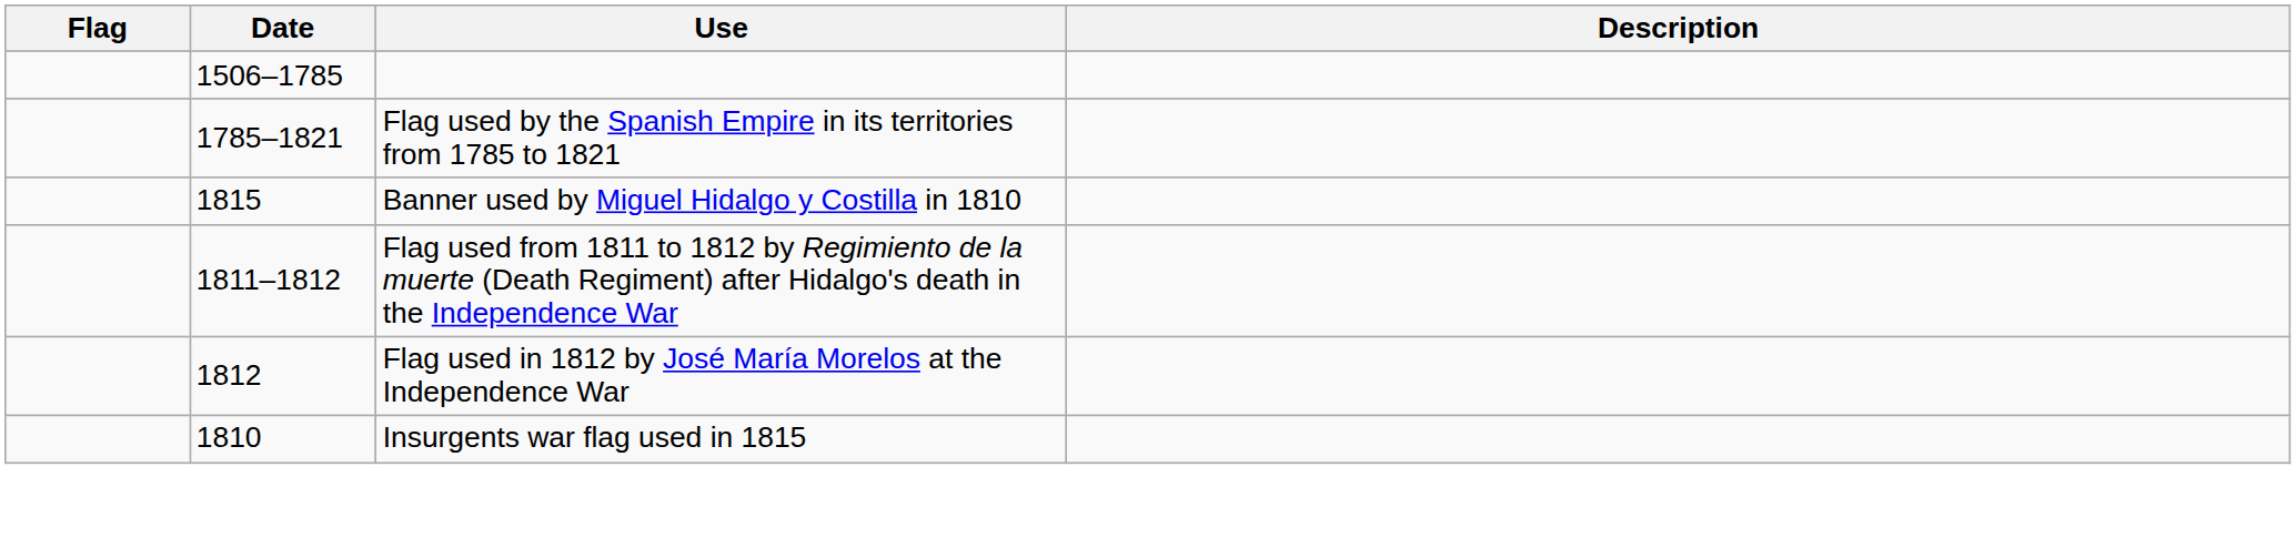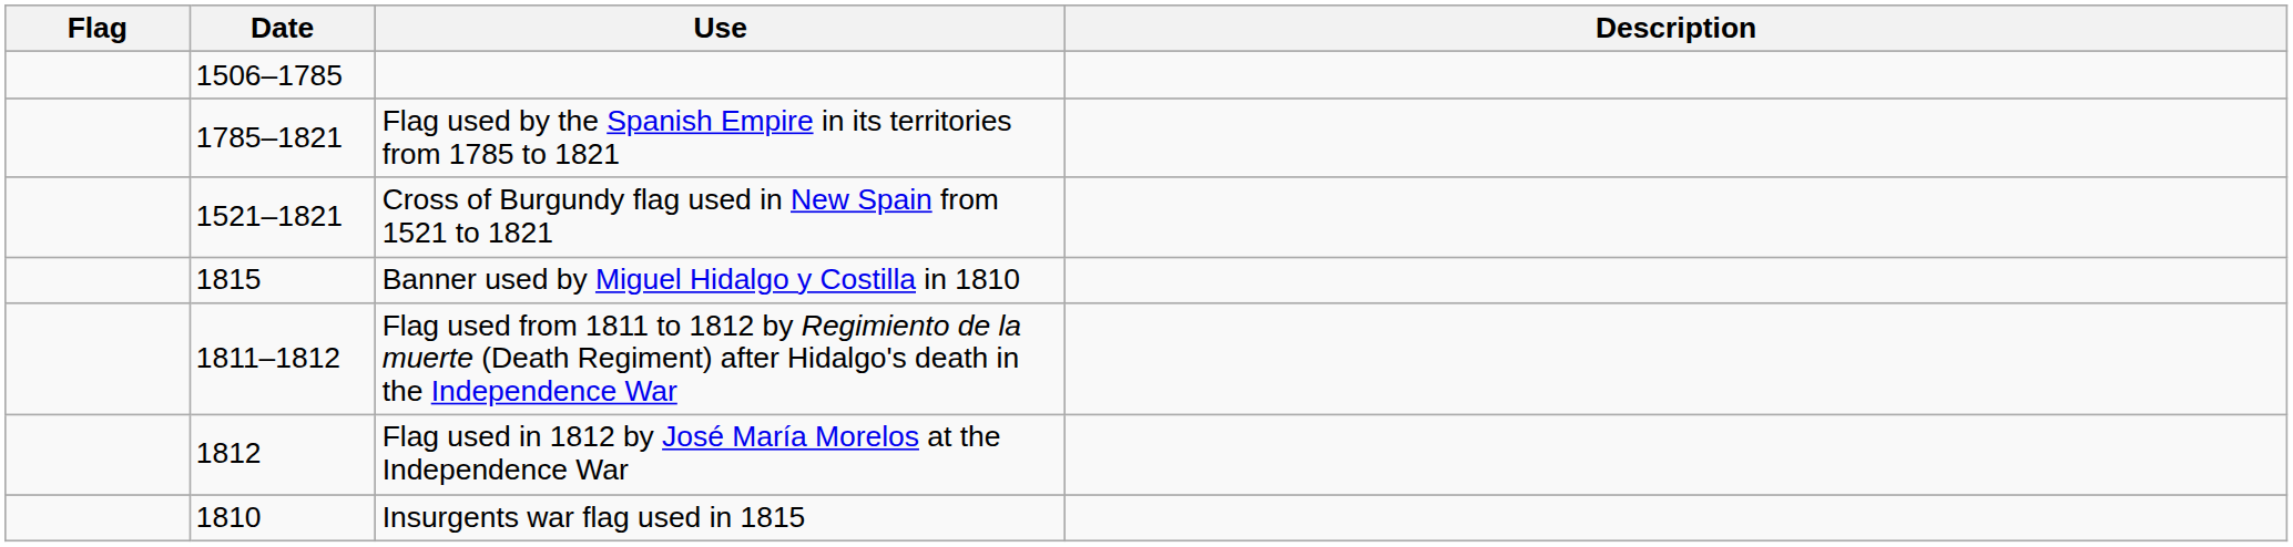+ row: 1521–1821 | Cross of Burgundy flag used in New Spain from 1521 to 1821
